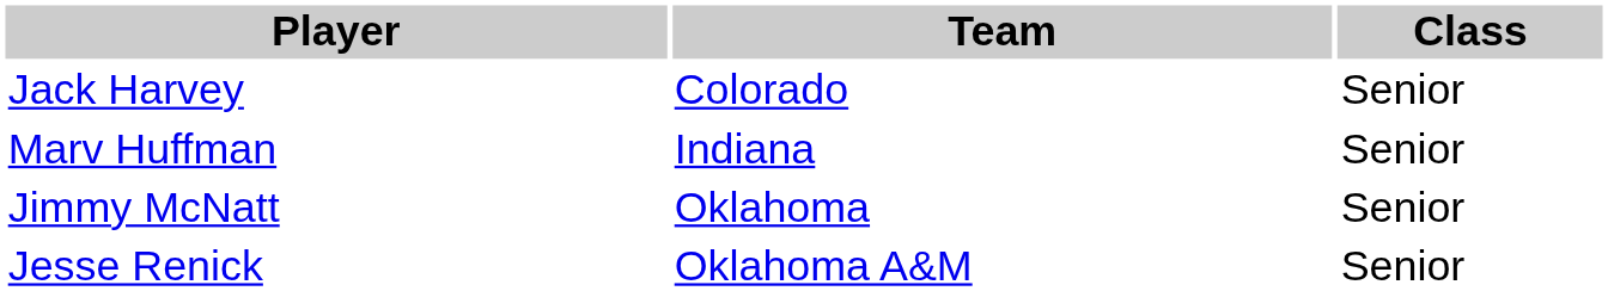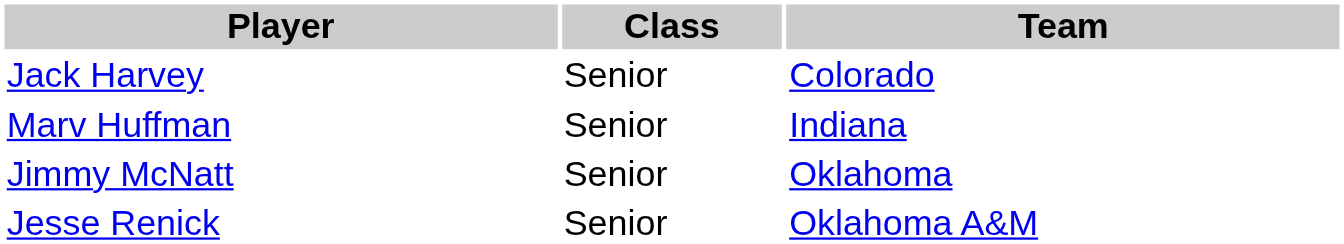columns swapped: Class <-> Team
